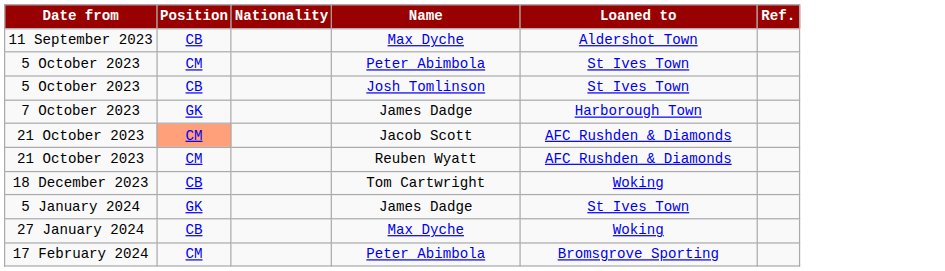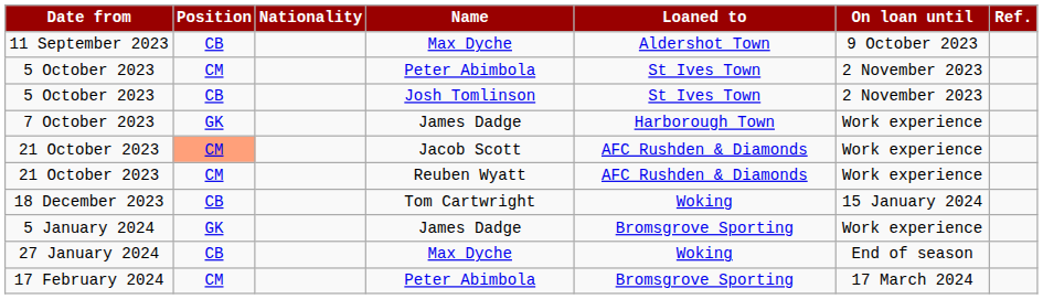+ column: On loan until | 9 October 2023 | 2 November 2023 | 2 November 2023 | Work experience | Work experience | Work experience | 15 January 2024 | Work experience | End of season | 17 March 2024
5 January 2024 | Loaned to: St Ives Town -> Bromsgrove Sporting
